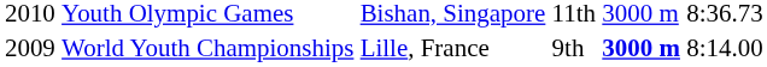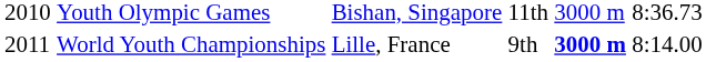World Youth Championships | column 1: 2009 -> 2011
